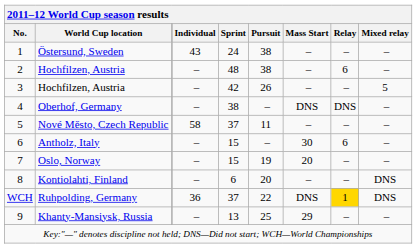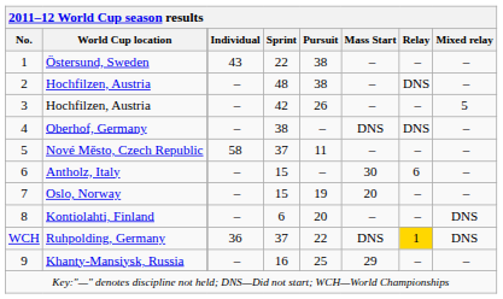Östersund, Sweden | Sprint: 24 -> 22
2 / Hochfilzen, Austria | Relay: 6 -> DNS
Khanty-Mansiysk, Russia | Sprint: 13 -> 16
